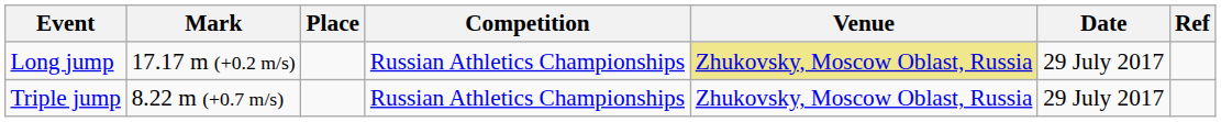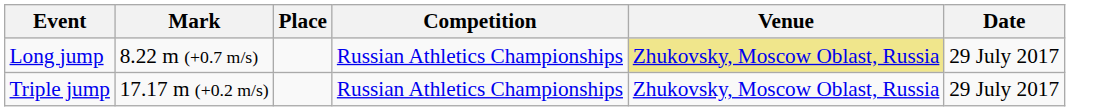- column: Ref
Long jump | Mark: 17.17 m (+0.2 m/s) -> 8.22 m (+0.7 m/s)
Triple jump | Mark: 8.22 m (+0.7 m/s) -> 17.17 m (+0.2 m/s)
